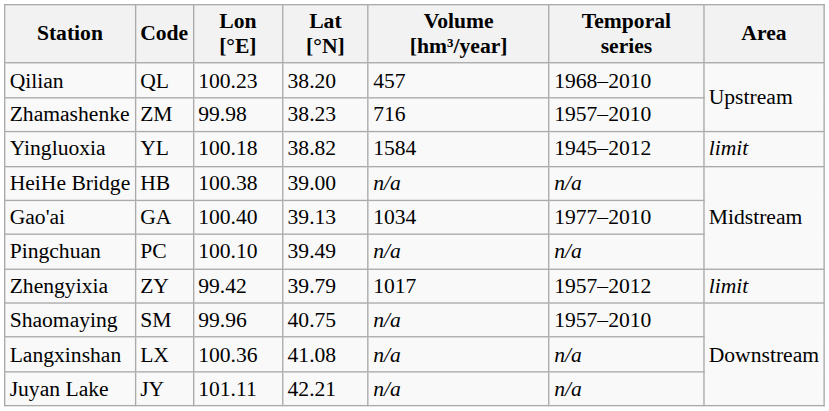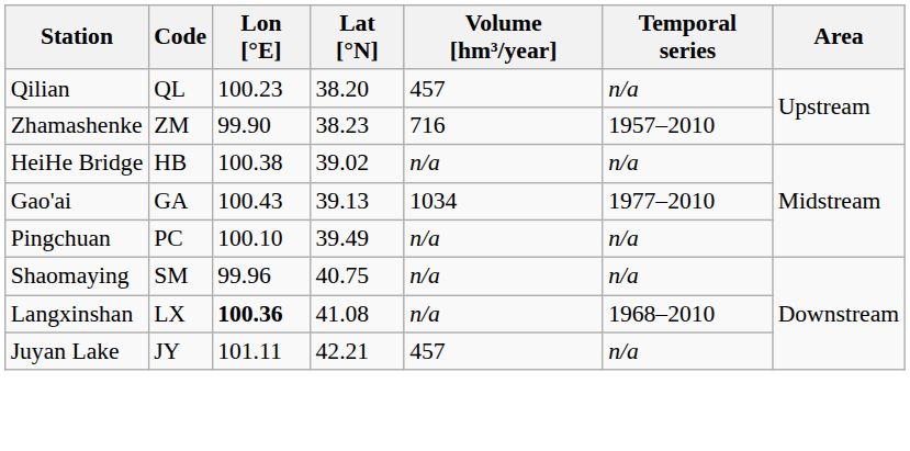Qilian | Temporal series: 1968–2010 -> n/a
Zhamashenke | Lon [°E]: 99.98 -> 99.90
- row: Yingluoxia | YL | 100.18 | 38.82 | 1584 | 1945–2012 | limit
HeiHe Bridge | Lat [°N]: 39.00 -> 39.02
Gao'ai | Lon [°E]: 100.40 -> 100.43
- row: Zhengyixia | ZY | 99.42 | 39.79 | 1017 | 1957–2012 | limit
Shaomaying | Temporal series: 1957–2010 -> n/a
Langxinshan | Lon [°E]: normal -> bold
Langxinshan | Temporal series: n/a -> 1968–2010
Juyan Lake | Volume [hm³/year]: n/a -> 457
